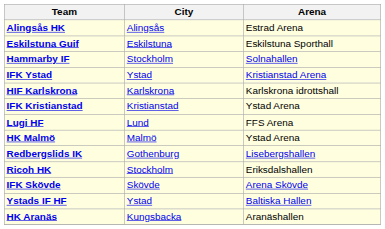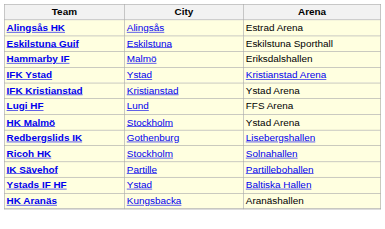Hammarby IF | City: Stockholm -> Malmö
Hammarby IF | Arena: Solnahallen -> Eriksdalshallen
- row: HIF Karlskrona | Karlskrona | Karlskrona idrottshall
HK Malmö | City: Malmö -> Stockholm
Ricoh HK | Arena: Eriksdalshallen -> Solnahallen
- row: IFK Skövde | Skövde | Arena Skövde
+ row: IK Sävehof | Partille | Partillebohallen
